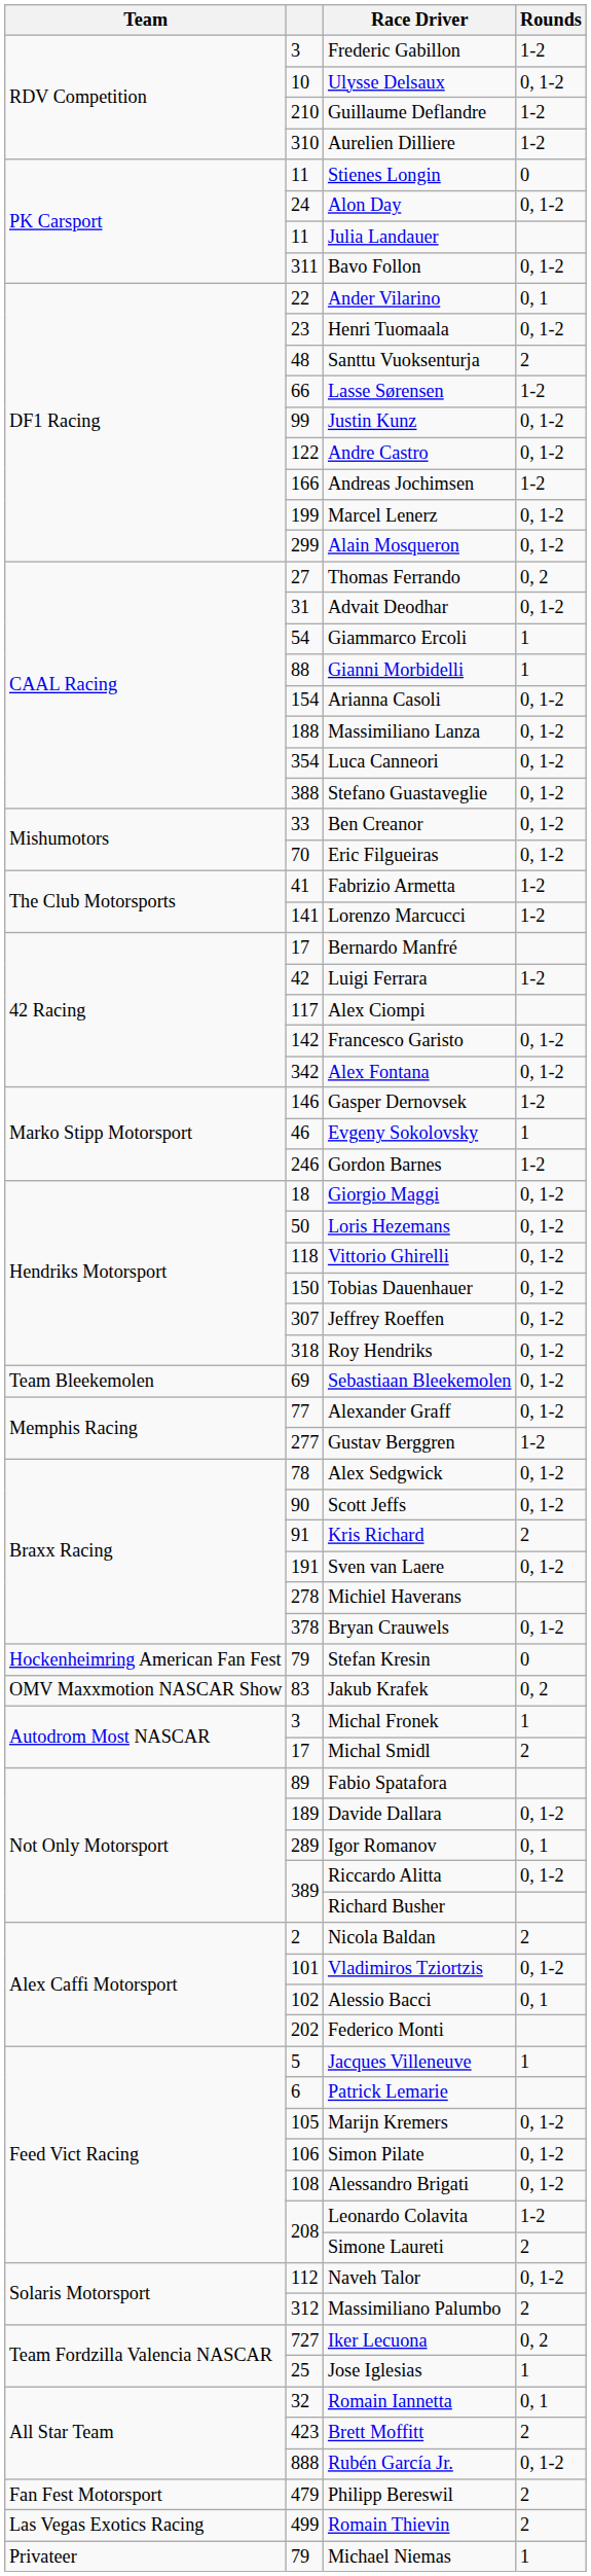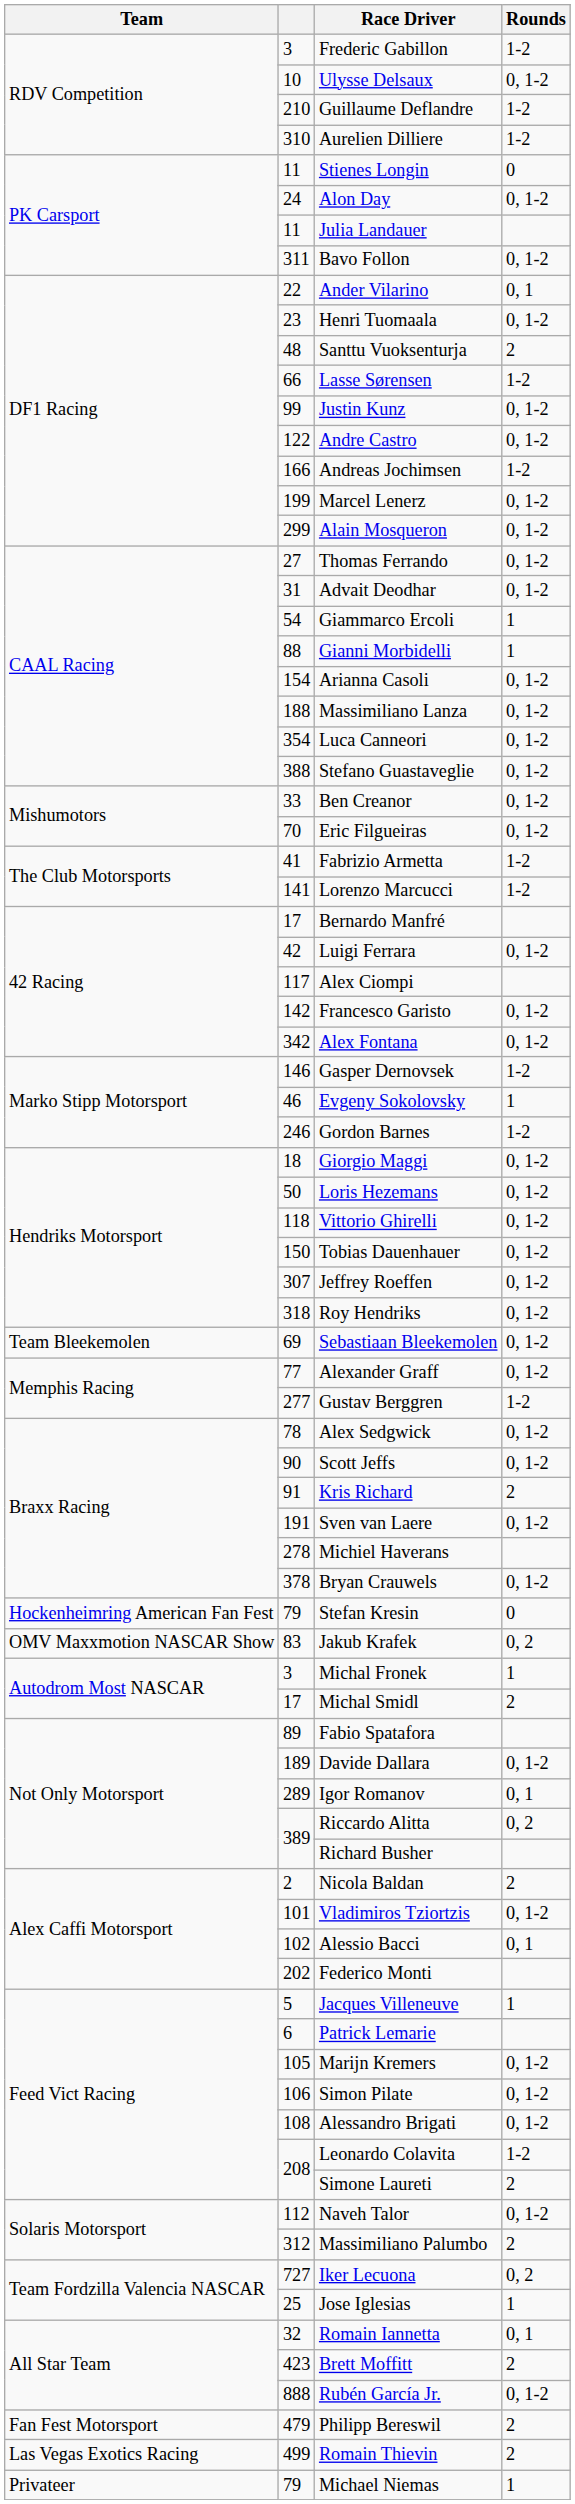Thomas Ferrando | Rounds: 0, 2 -> 0, 1-2
Luigi Ferrara | Rounds: 1-2 -> 0, 1-2
Riccardo Alitta | Rounds: 0, 1-2 -> 0, 2
